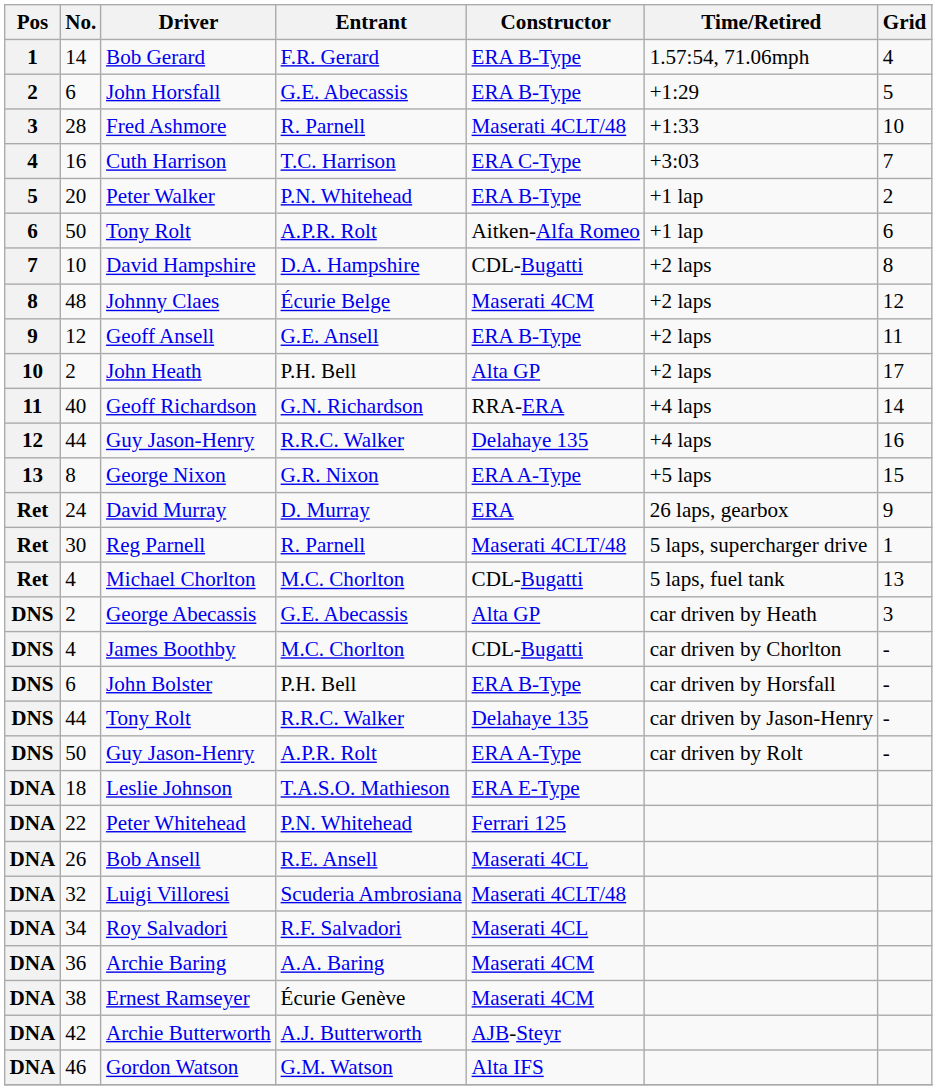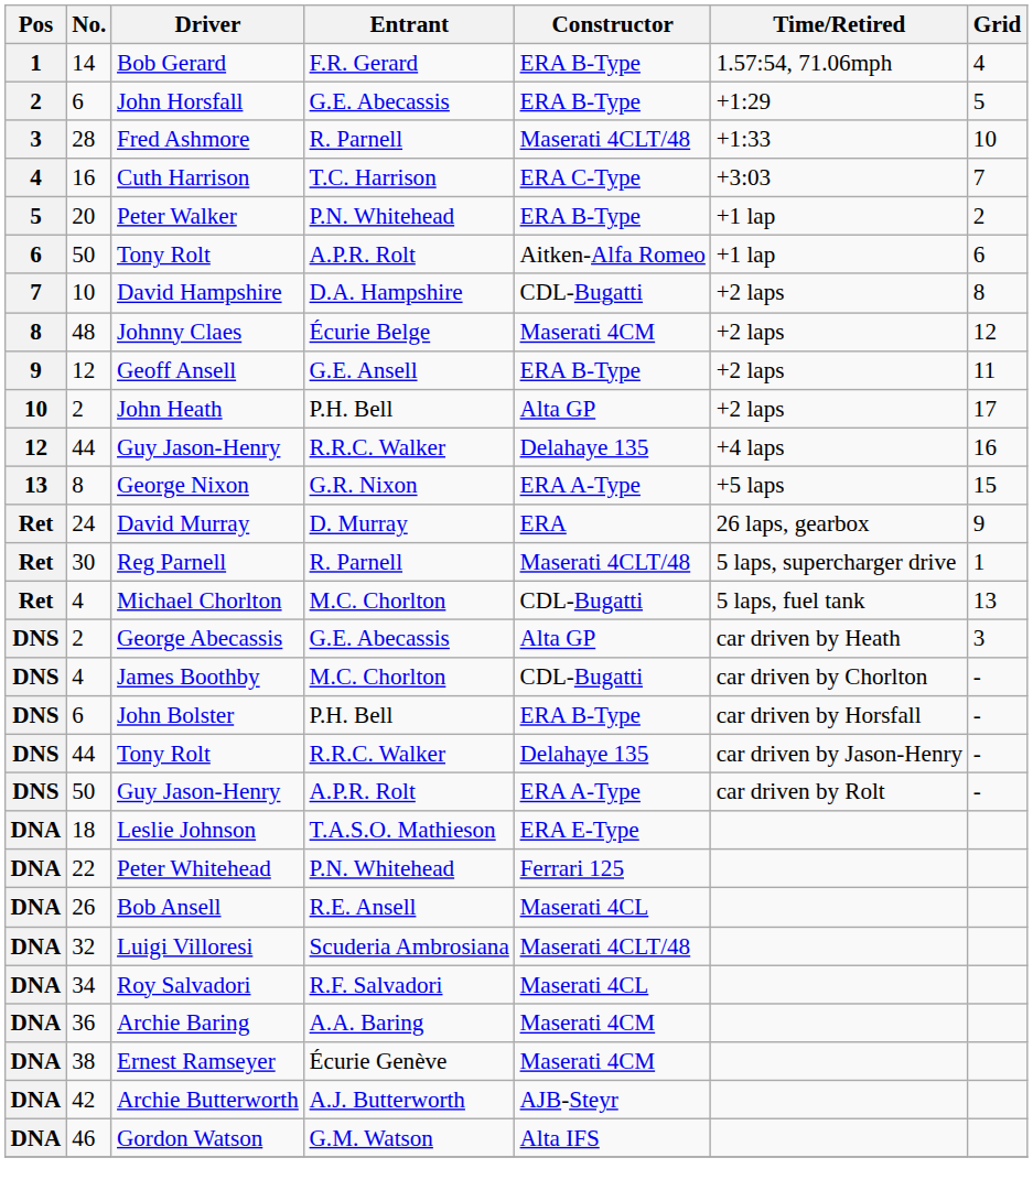- row: 11 | 40 | Geoff Richardson | G.N. Richardson | RRA-ERA | +4 laps | 14
